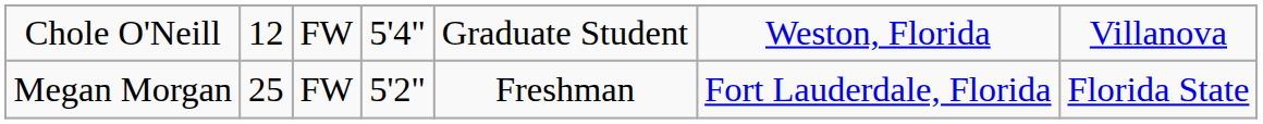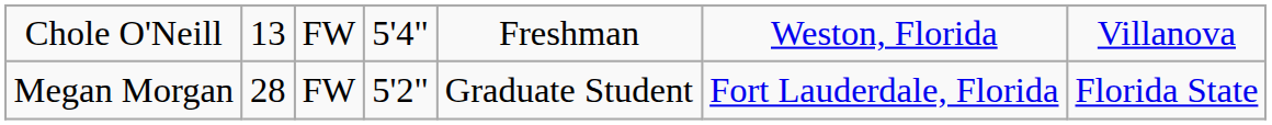Chole O'Neill | column 2: 12 -> 13
Chole O'Neill | column 5: Graduate Student -> Freshman
Megan Morgan | column 2: 25 -> 28
Megan Morgan | column 5: Freshman -> Graduate Student
